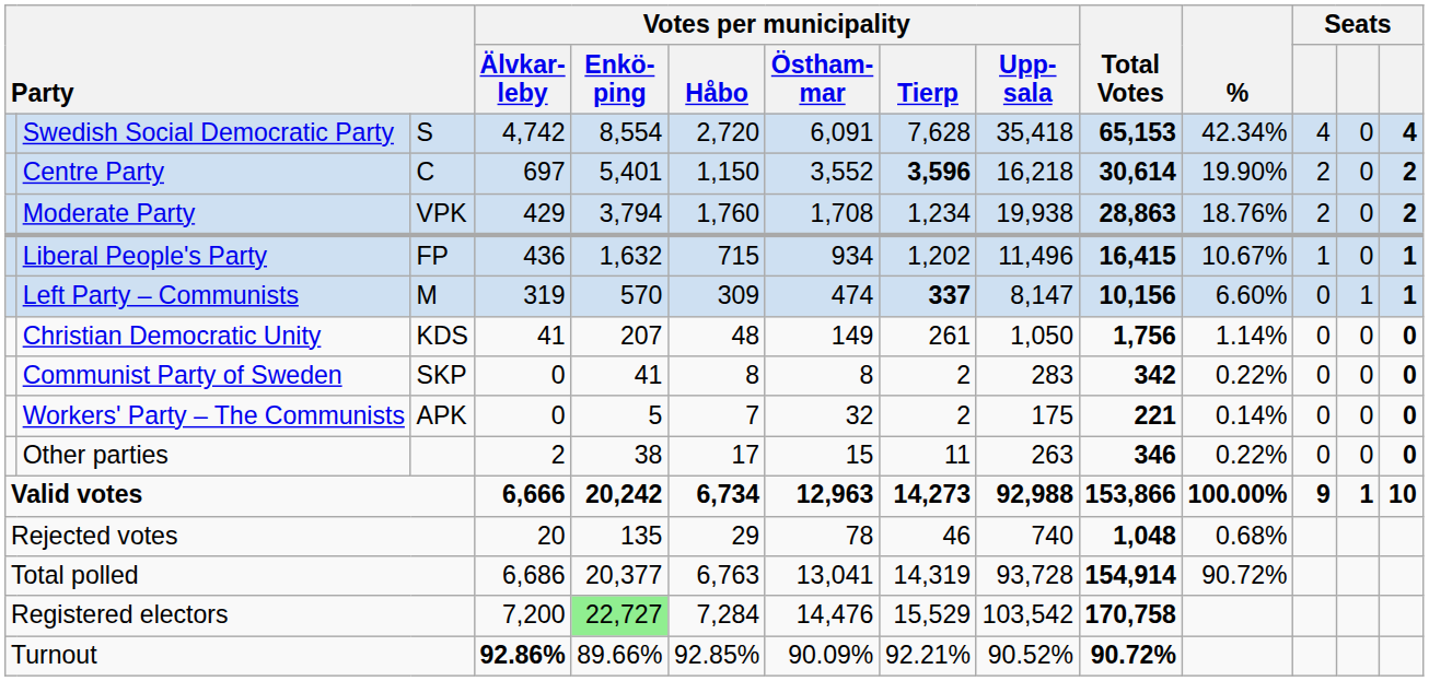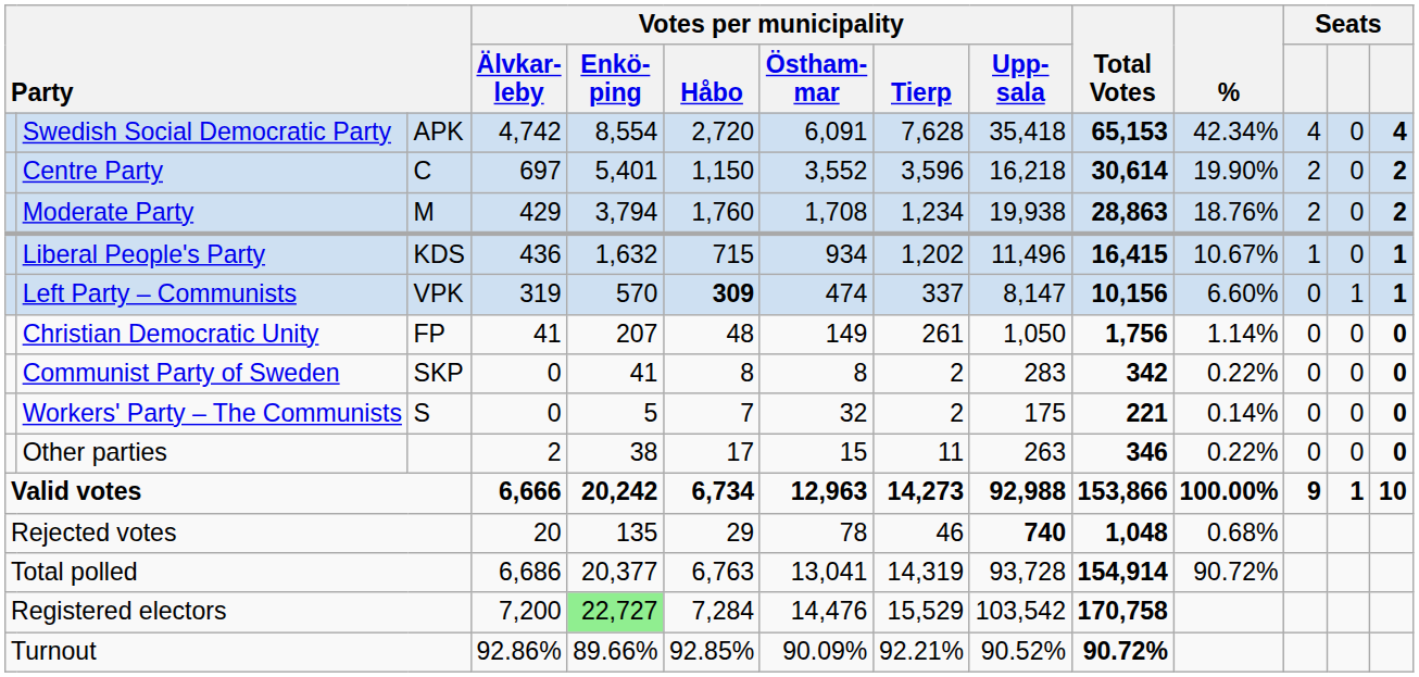Swedish Social Democratic Party | column 3: S -> APK
Centre Party | Votes per municipality / Tierp: bold -> normal
Moderate Party | column 3: VPK -> M
Liberal People's Party | column 3: FP -> KDS
Left Party – Communists | column 3: M -> VPK
Left Party – Communists | Votes per municipality / Håbo: normal -> bold
Left Party – Communists | Votes per municipality / Tierp: bold -> normal
Christian Democratic Unity | column 3: KDS -> FP
Workers' Party – The Communists | column 3: APK -> S
Rejected votes | Votes per municipality / Upp- sala: normal -> bold
Turnout | Votes per municipality / Älvkar- leby: bold -> normal
